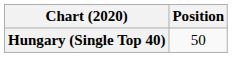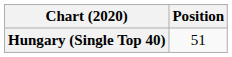Hungary (Single Top 40) | Position: 50 -> 51
